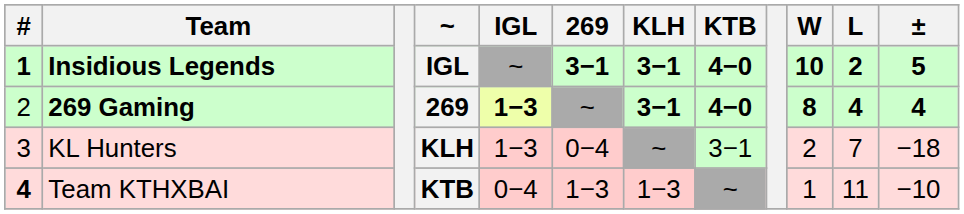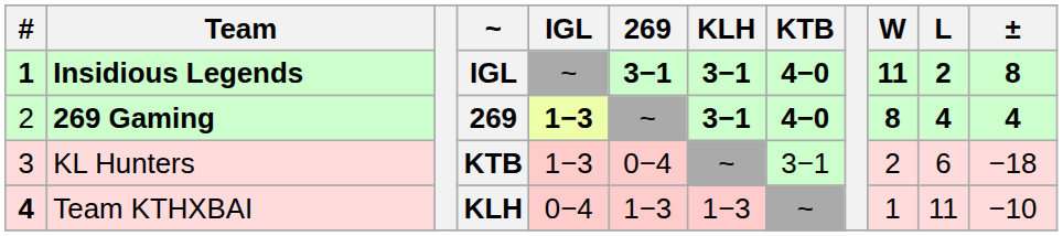Insidious Legends | W: 10 -> 11
Insidious Legends | ±: 5 -> 8
KL Hunters | ~: KLH -> KTB
KL Hunters | L: 7 -> 6
Team KTHXBAI | ~: KTB -> KLH
